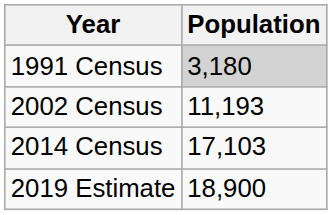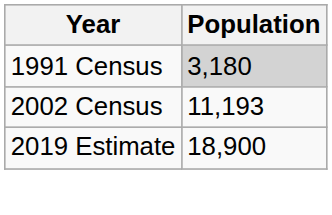- row: 2014 Census | 17,103
